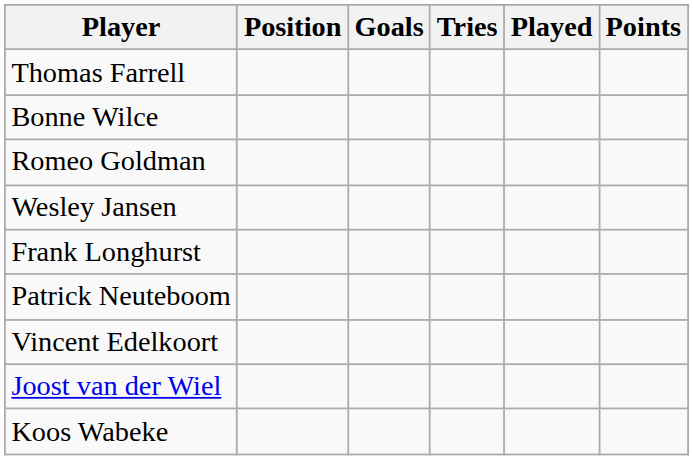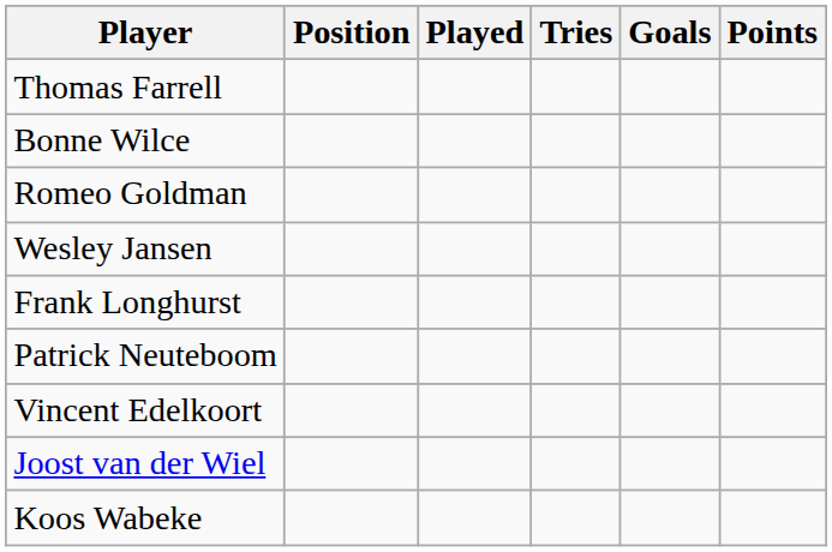columns swapped: Played <-> Goals
